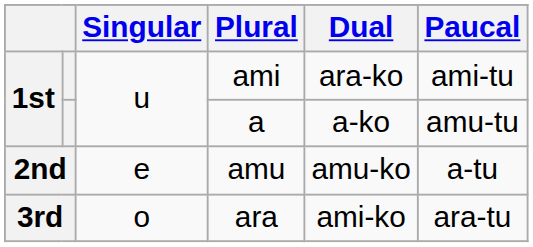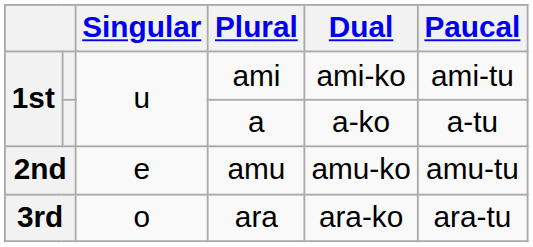ami | Dual: ara-ko -> ami-ko
a | Paucal: amu-tu -> a-tu
amu | Paucal: a-tu -> amu-tu
ara | Dual: ami-ko -> ara-ko
